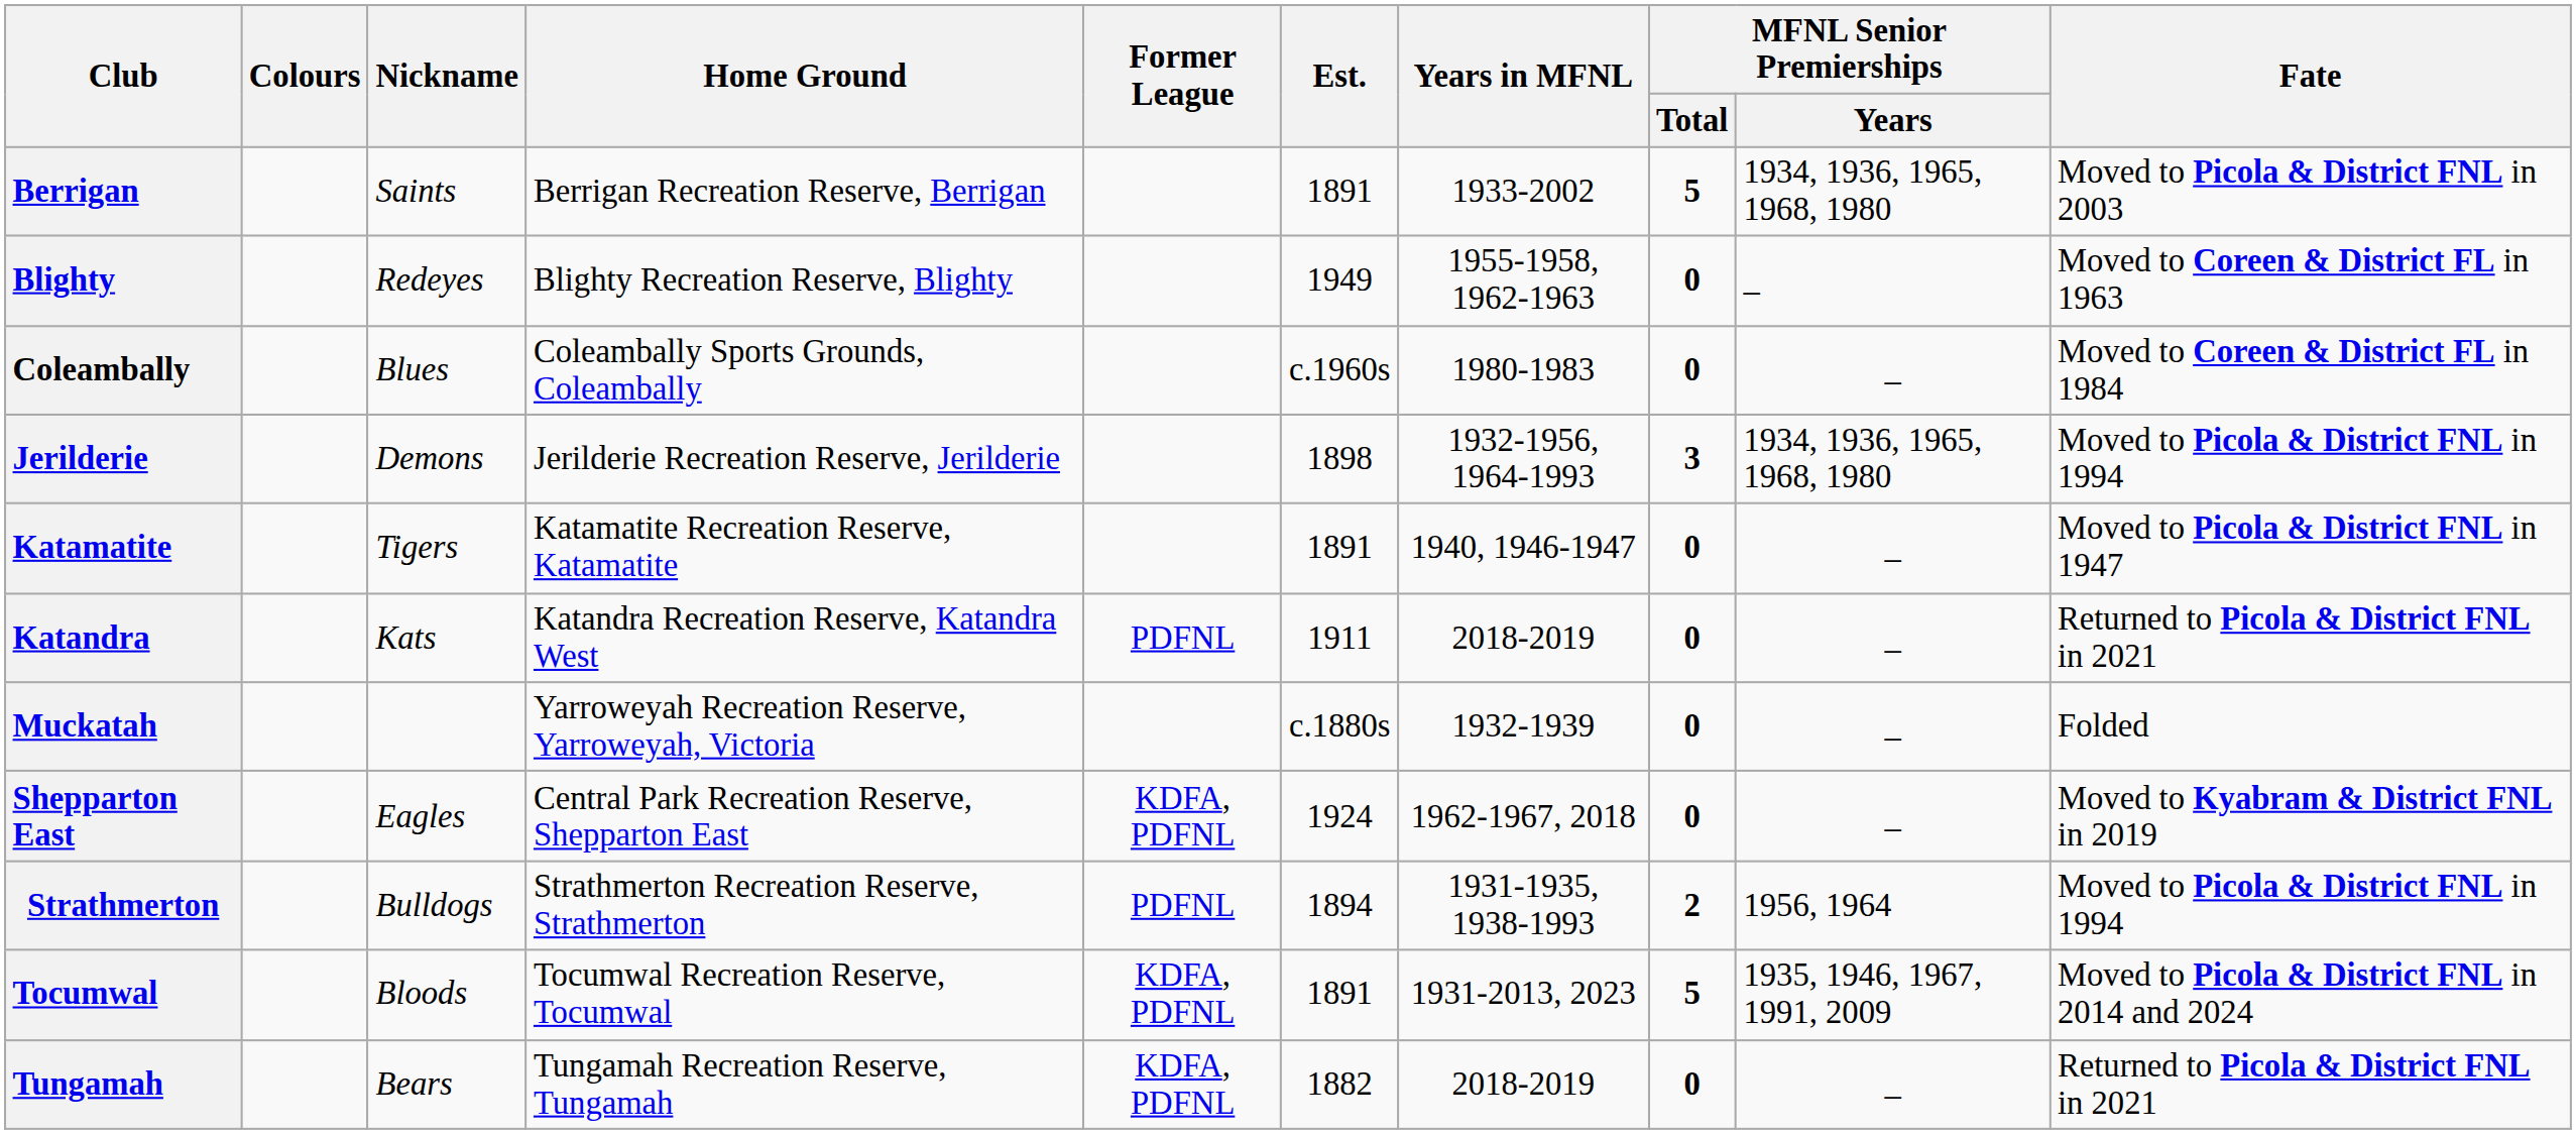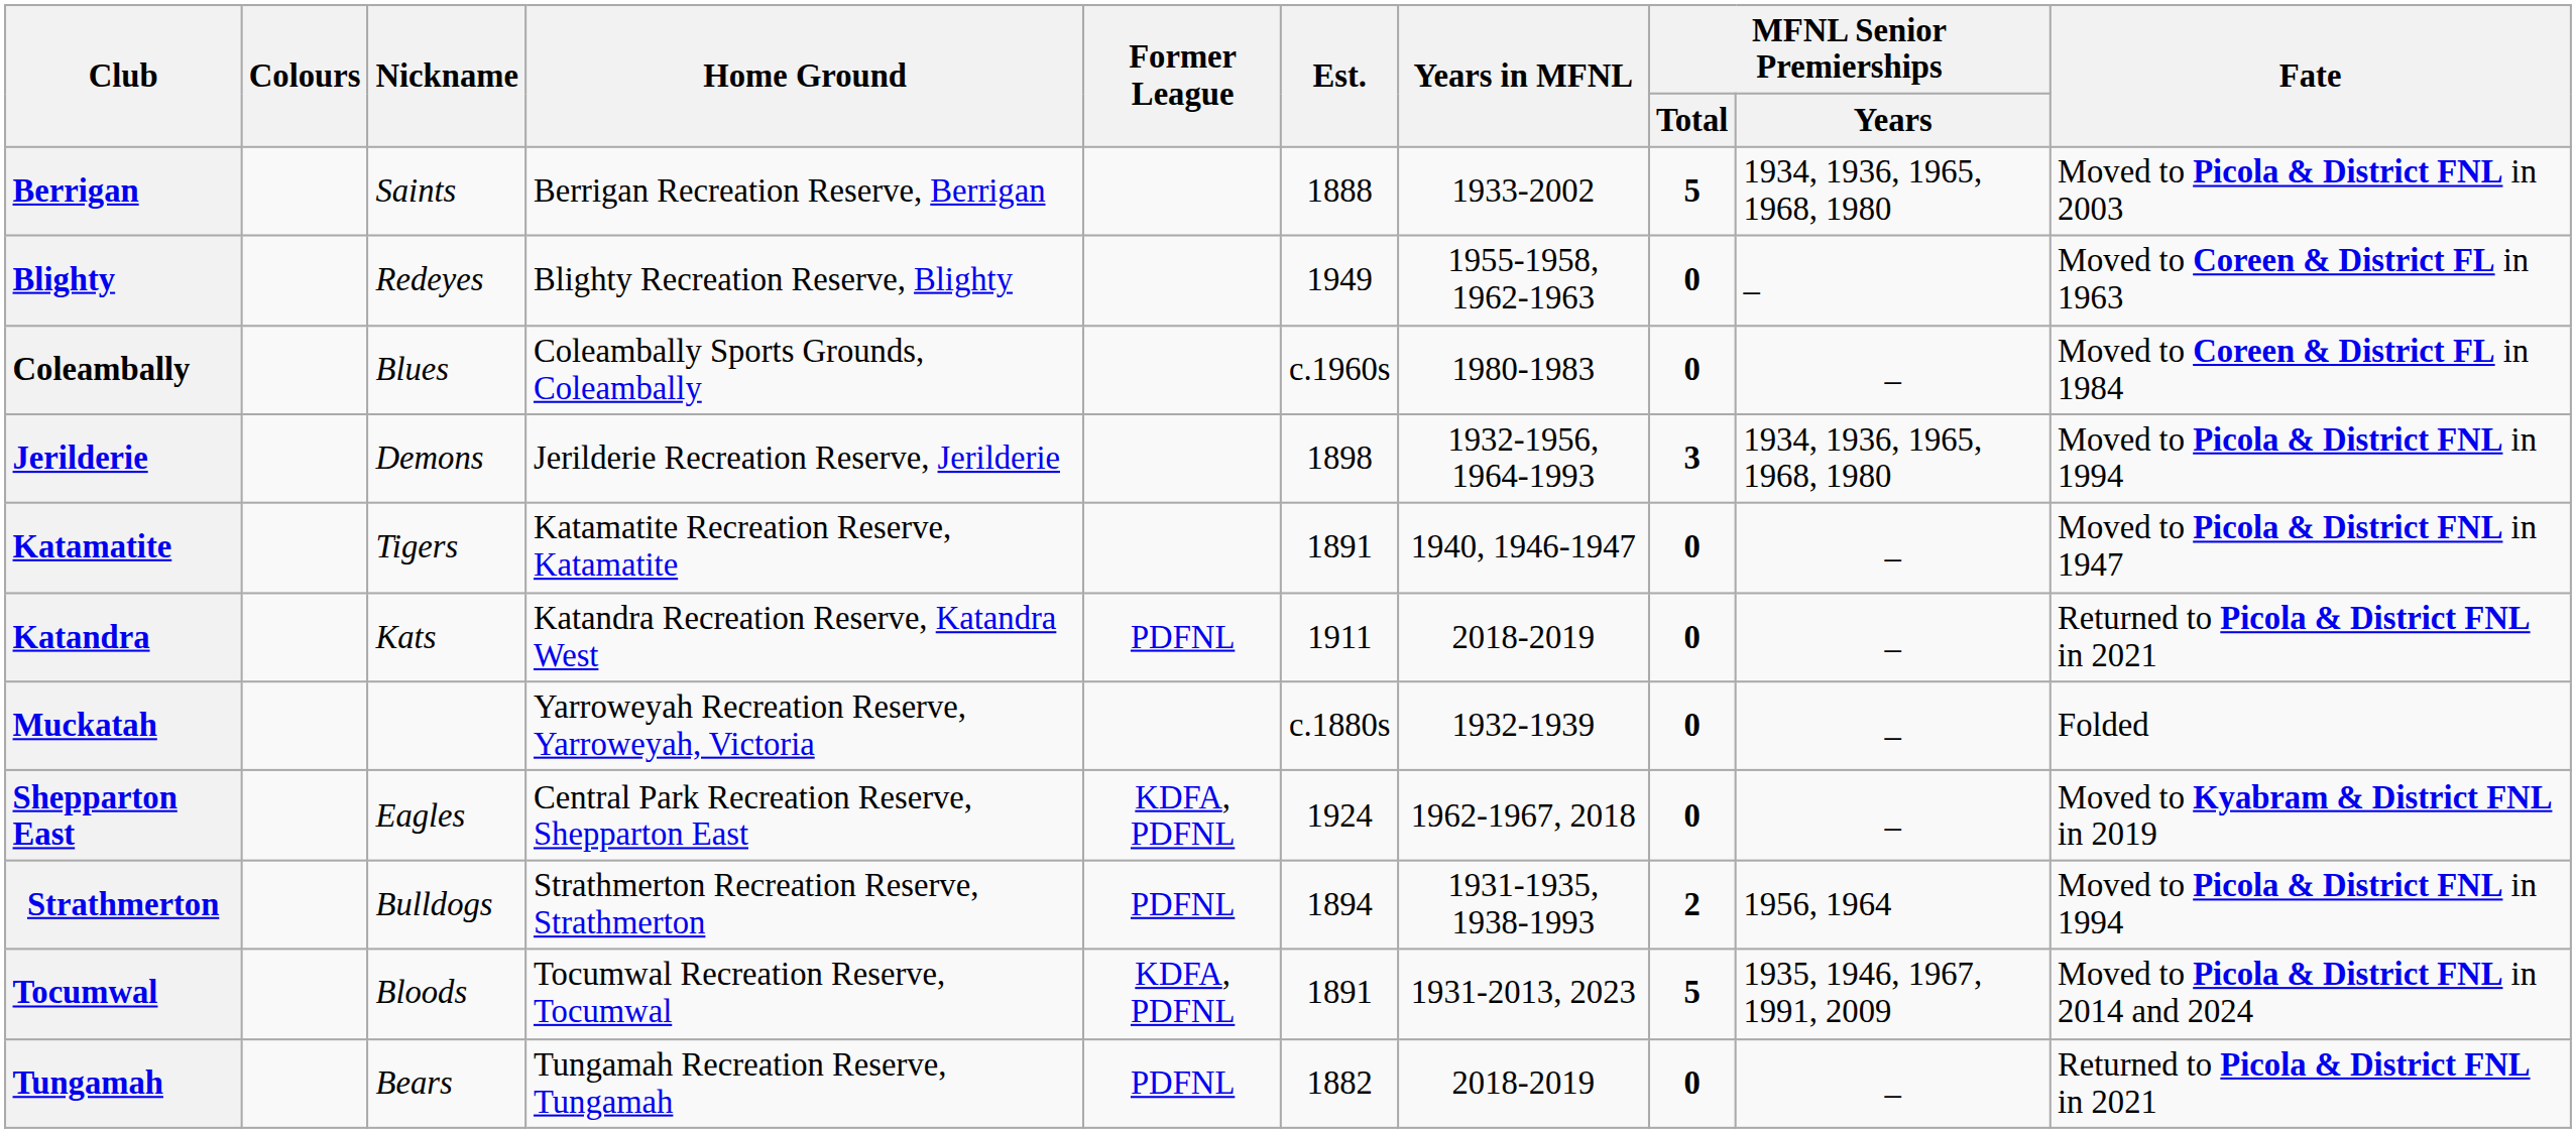Berrigan | Est.: 1891 -> 1888
Tungamah | Former League: KDFA, PDFNL -> PDFNL
